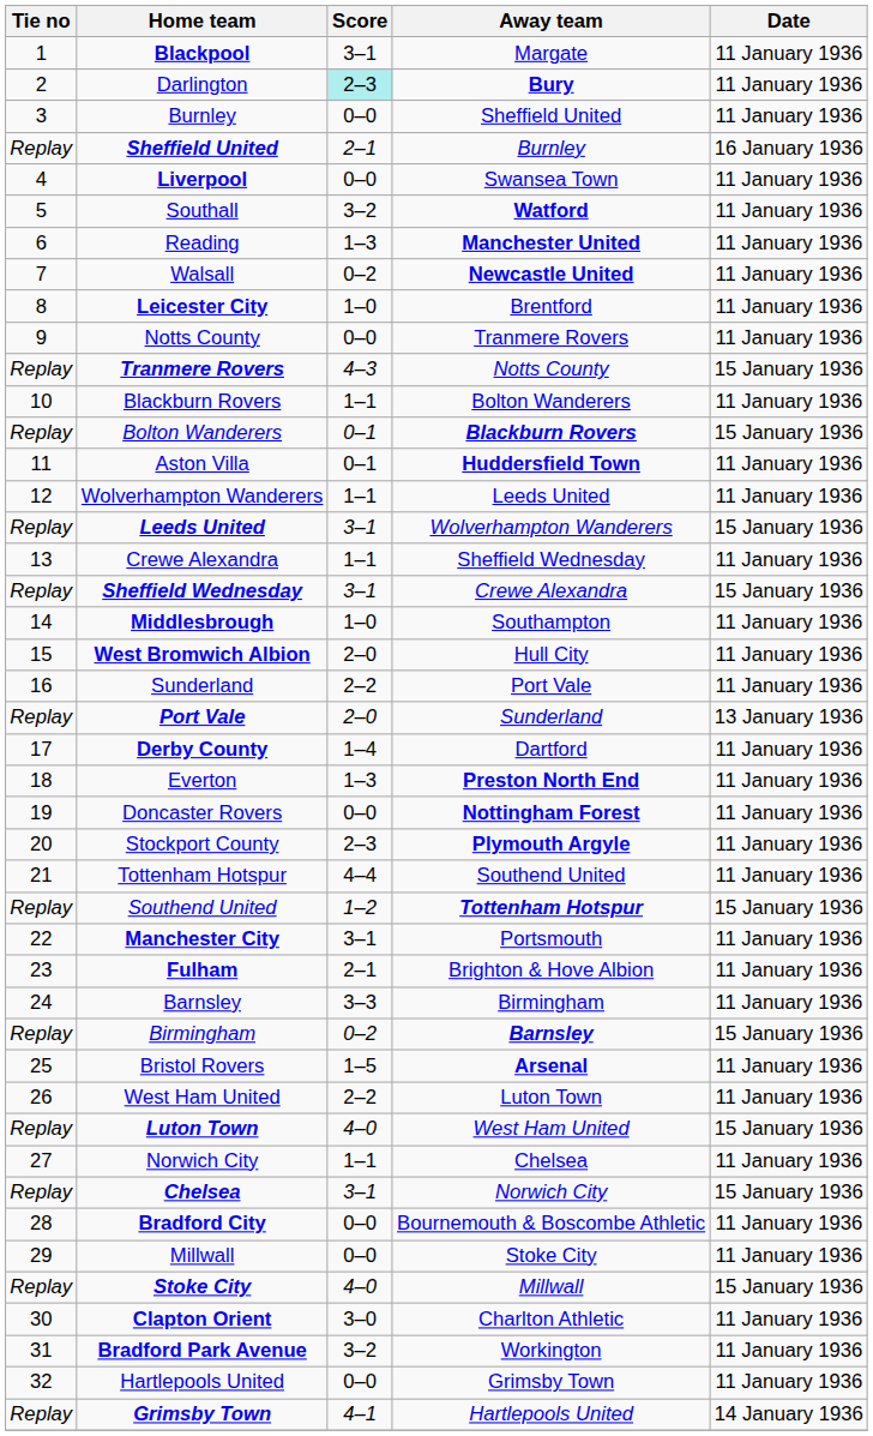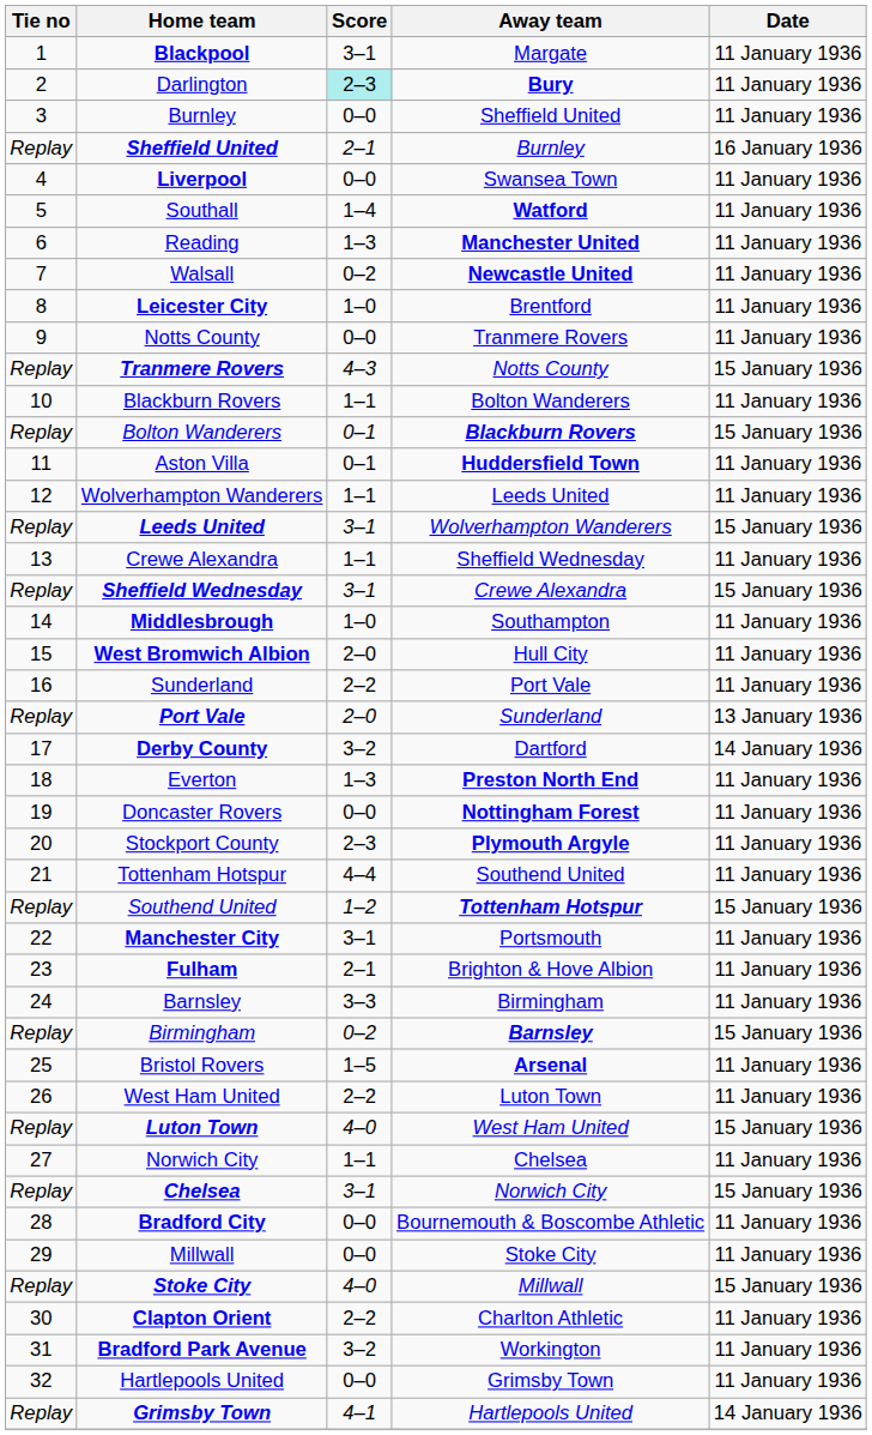Southall | Score: 3–2 -> 1–4
Derby County | Score: 1–4 -> 3–2
Derby County | Date: 11 January 1936 -> 14 January 1936
Clapton Orient | Score: 3–0 -> 2–2
